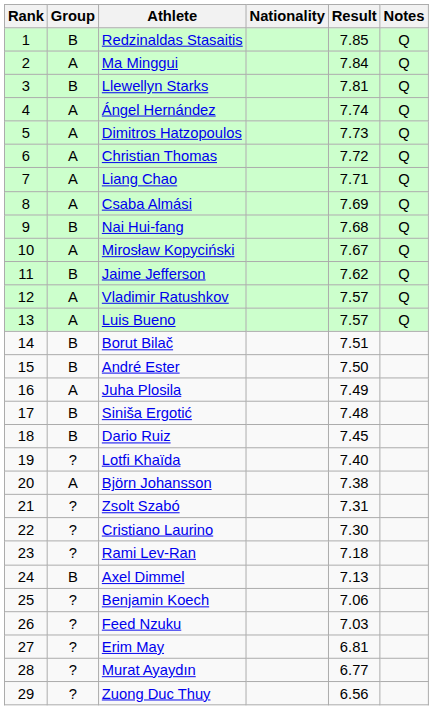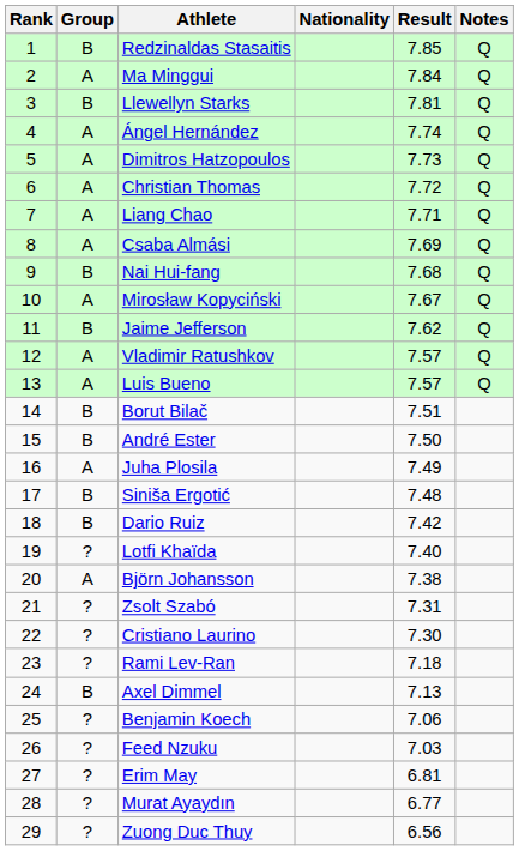Dario Ruiz | Result: 7.45 -> 7.42
